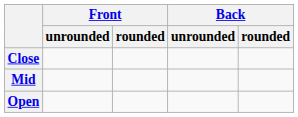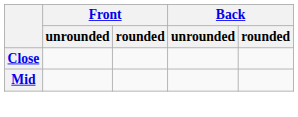- row: Open
